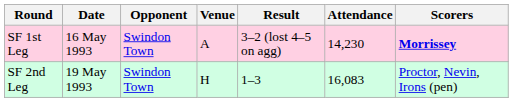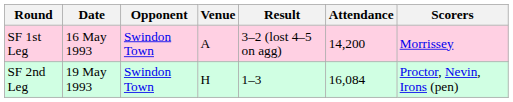SF 1st Leg | Attendance: 14,230 -> 14,200
SF 1st Leg | Scorers: bold -> normal
SF 2nd Leg | Attendance: 16,083 -> 16,084
